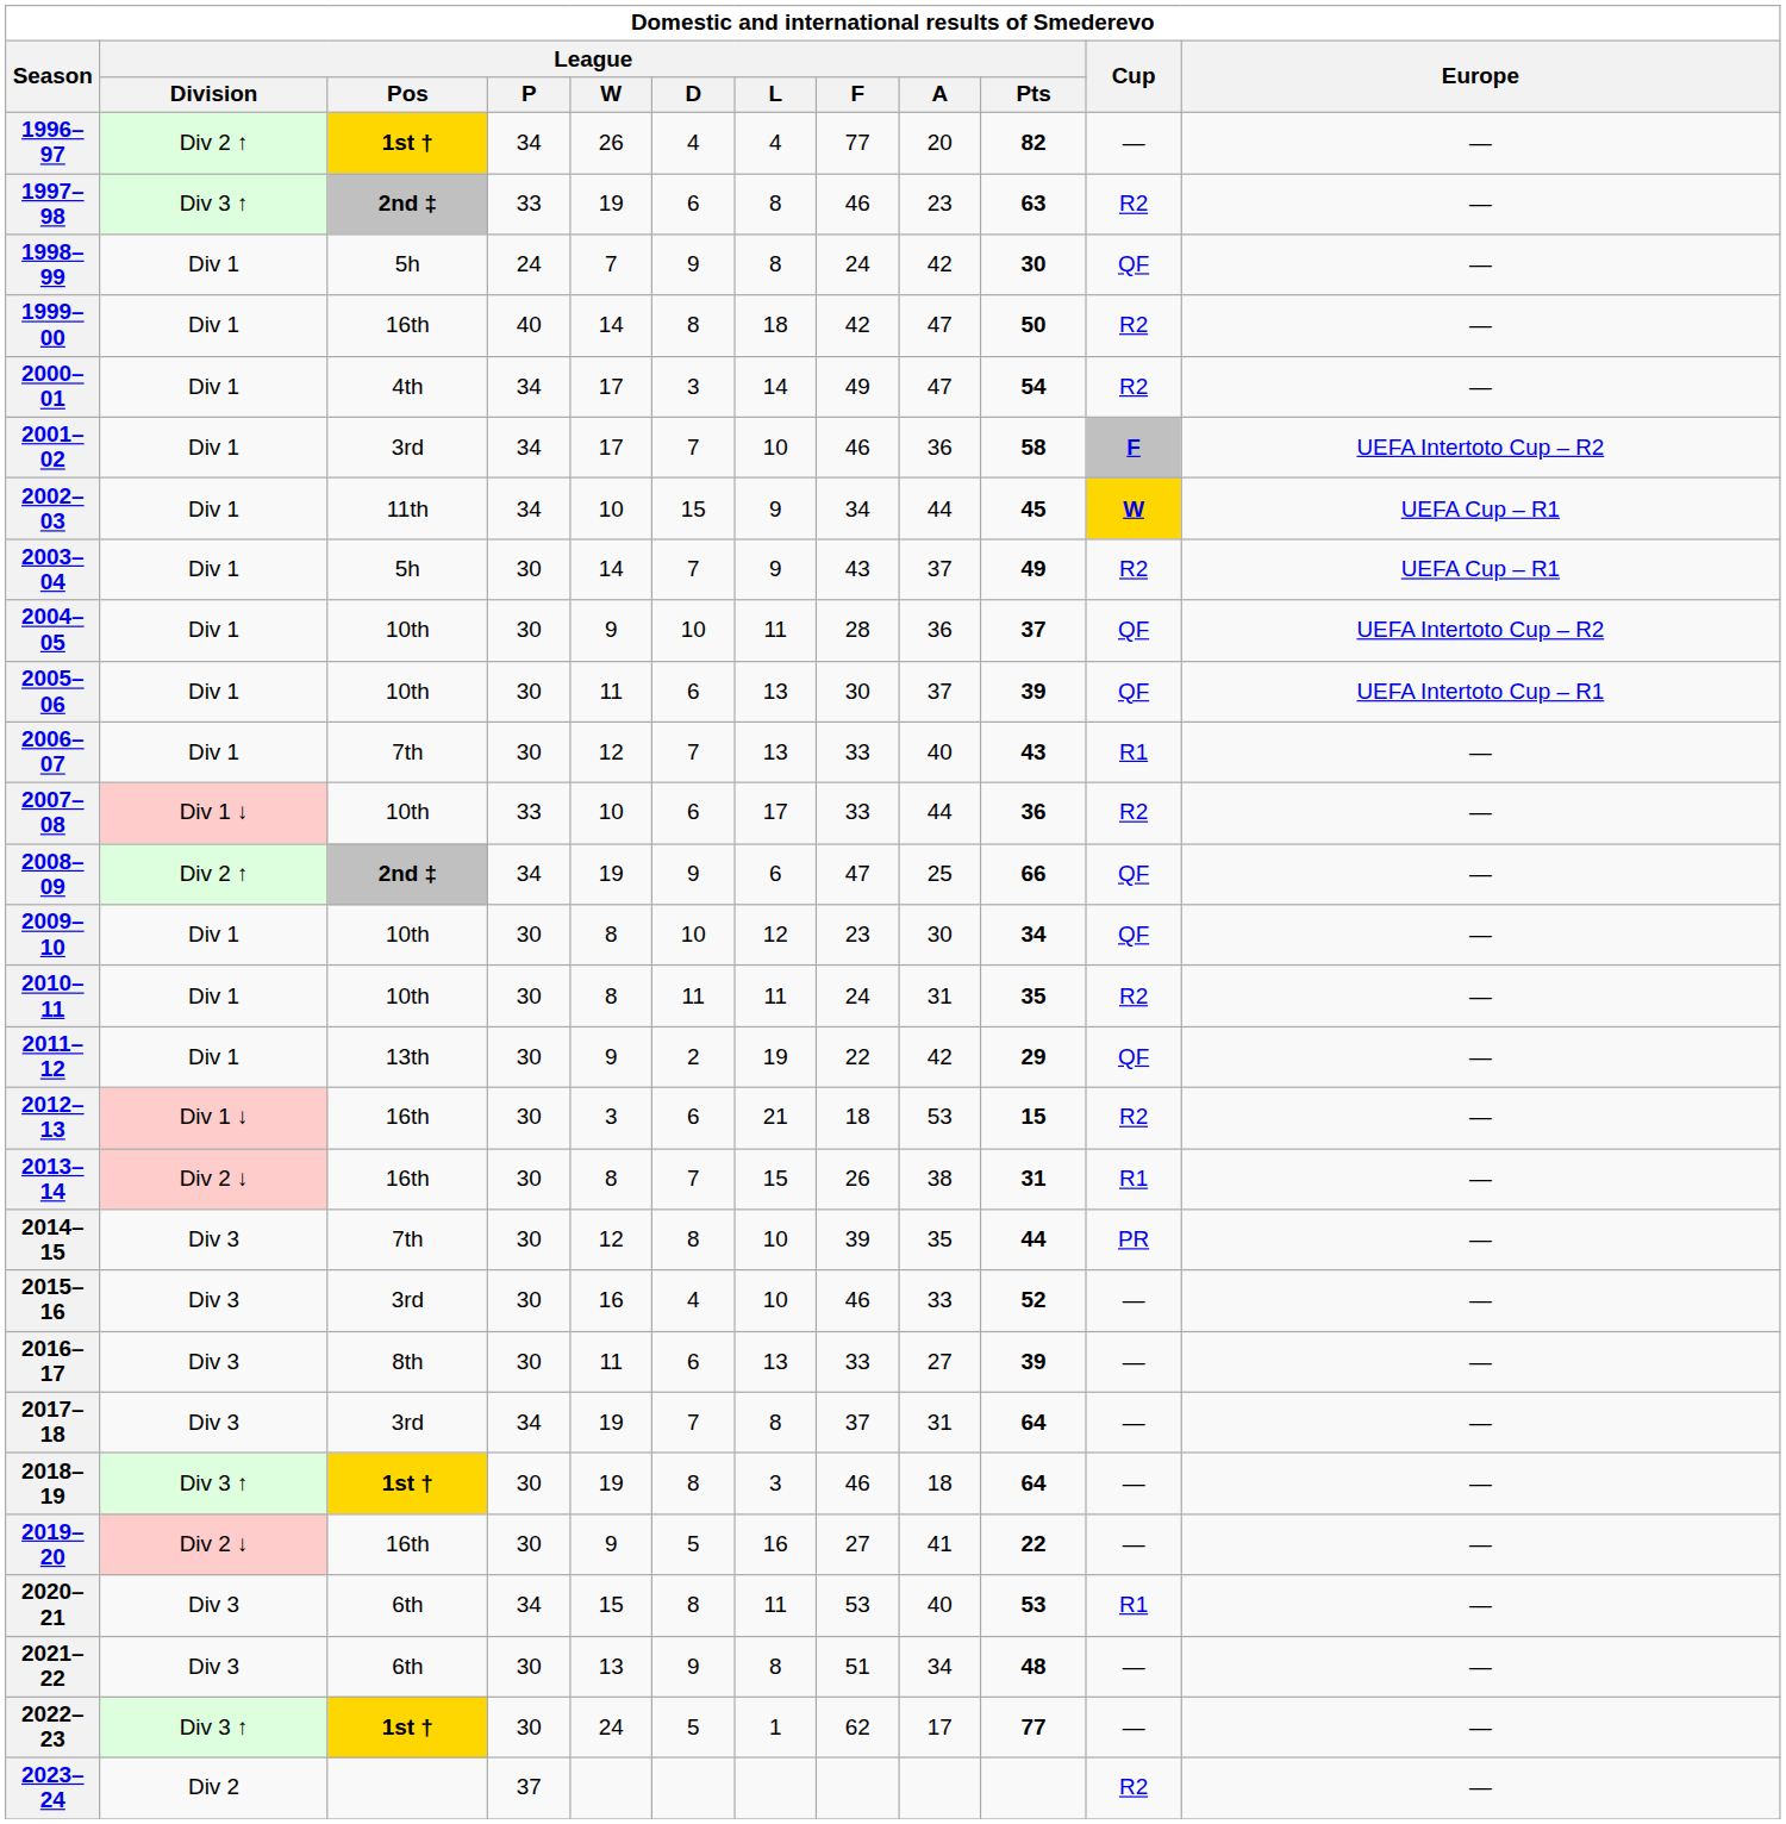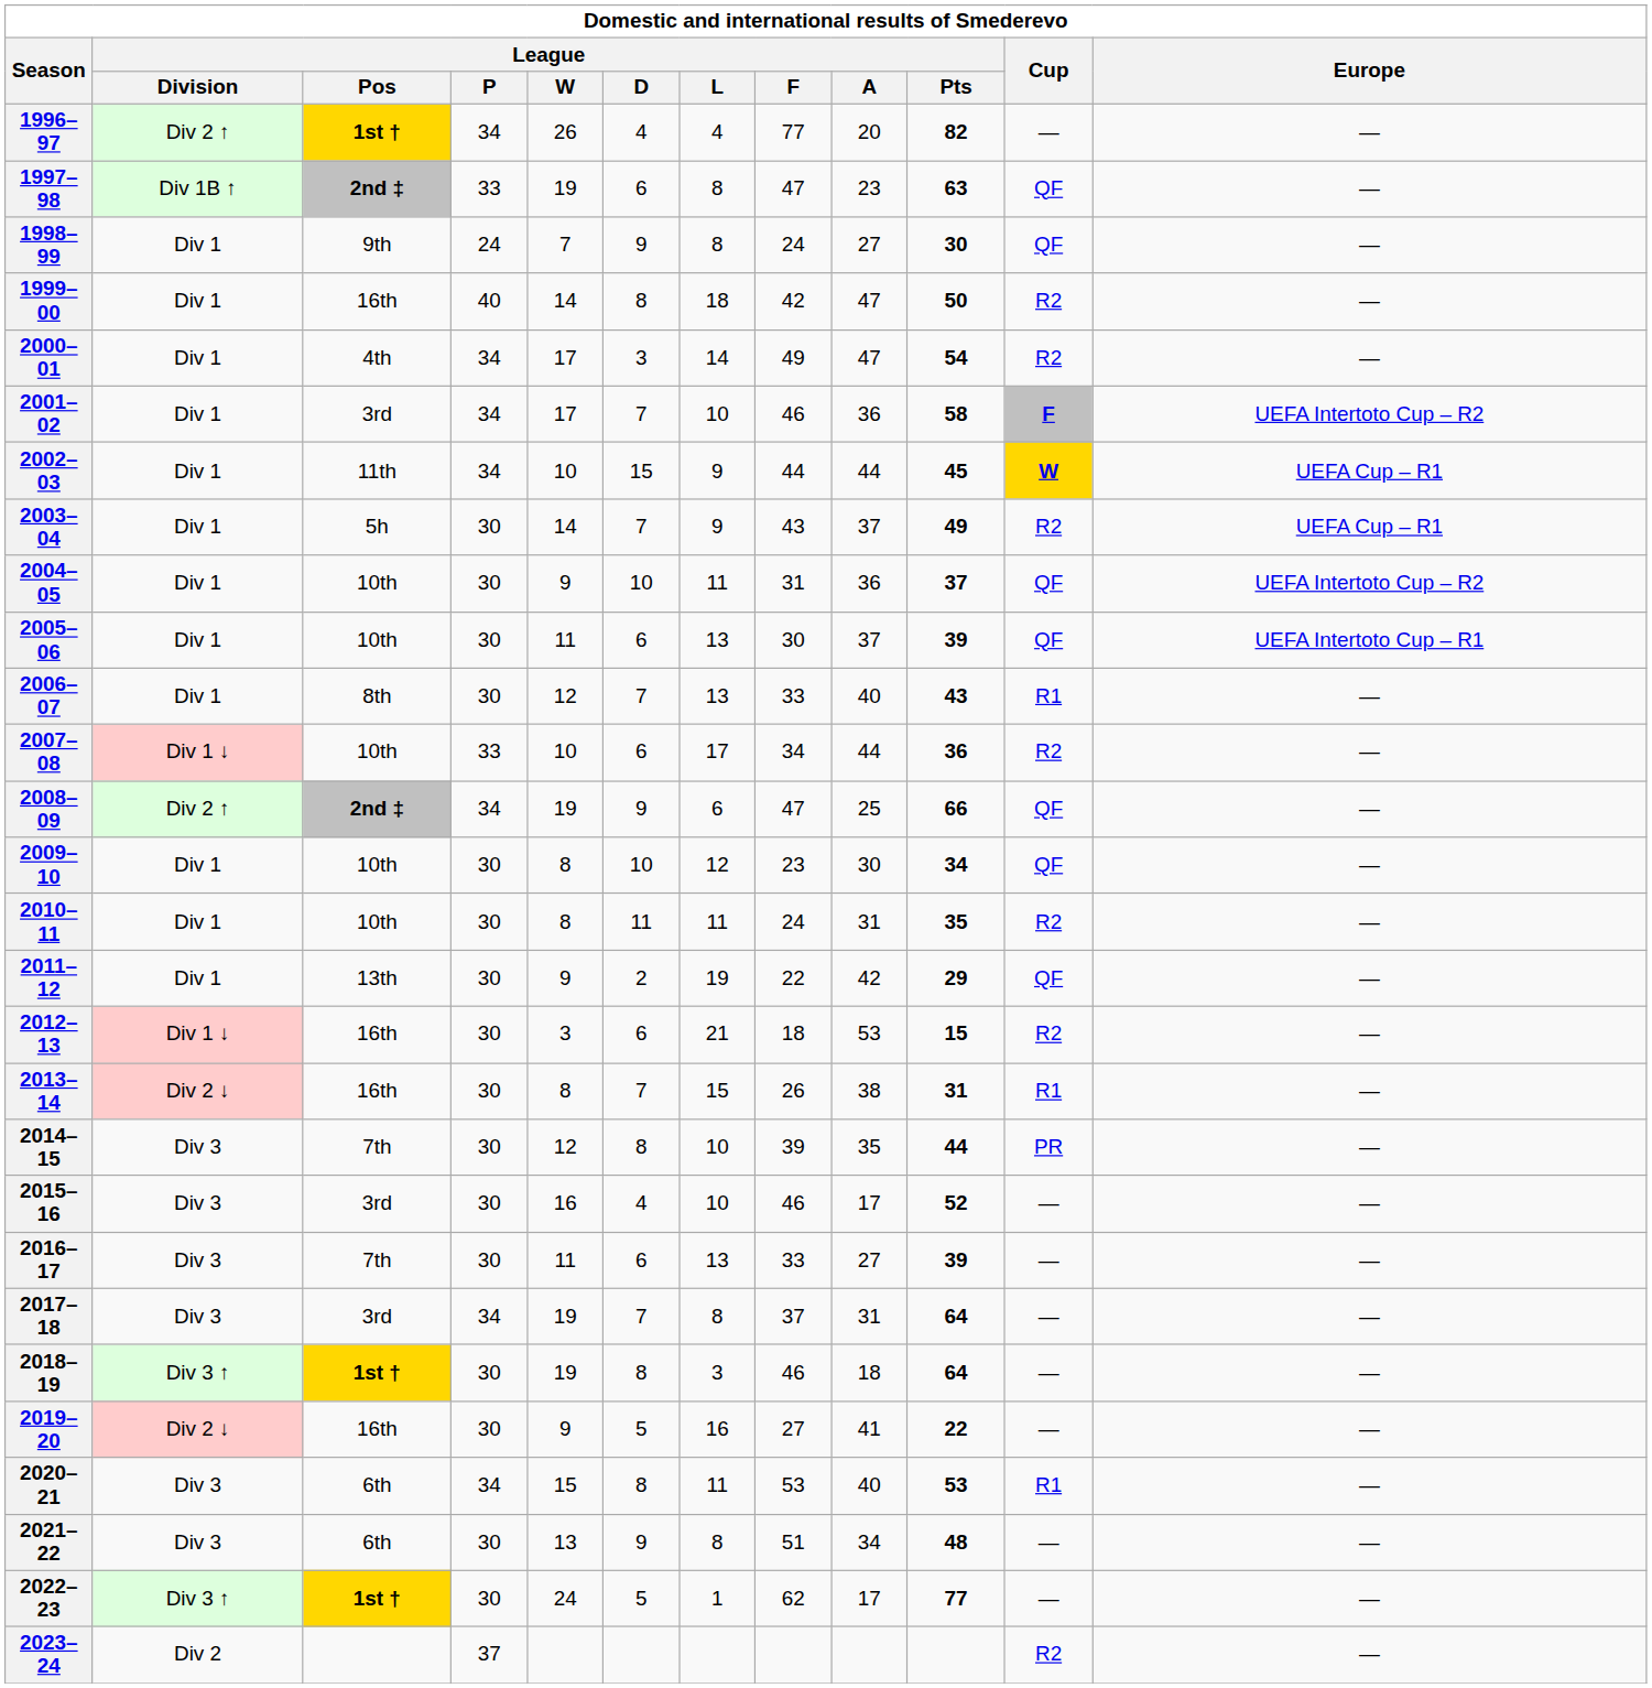1997–98 | League / Division: Div 3 ↑ -> Div 1B ↑
1997–98 | League / F: 46 -> 47
1997–98 | Cup: R2 -> QF
1998–99 | League / Pos: 5h -> 9th
1998–99 | League / A: 42 -> 27
2002–03 | League / F: 34 -> 44
2004–05 | League / F: 28 -> 31
2006–07 | League / Pos: 7th -> 8th
2007–08 | League / F: 33 -> 34
2015–16 | League / A: 33 -> 17
2016–17 | League / Pos: 8th -> 7th
